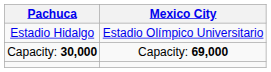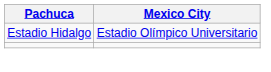- row: Capacity: 30,000 | Capacity: 69,000
